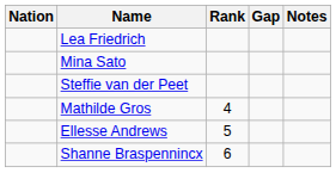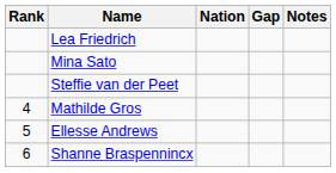columns swapped: Rank <-> Nation
